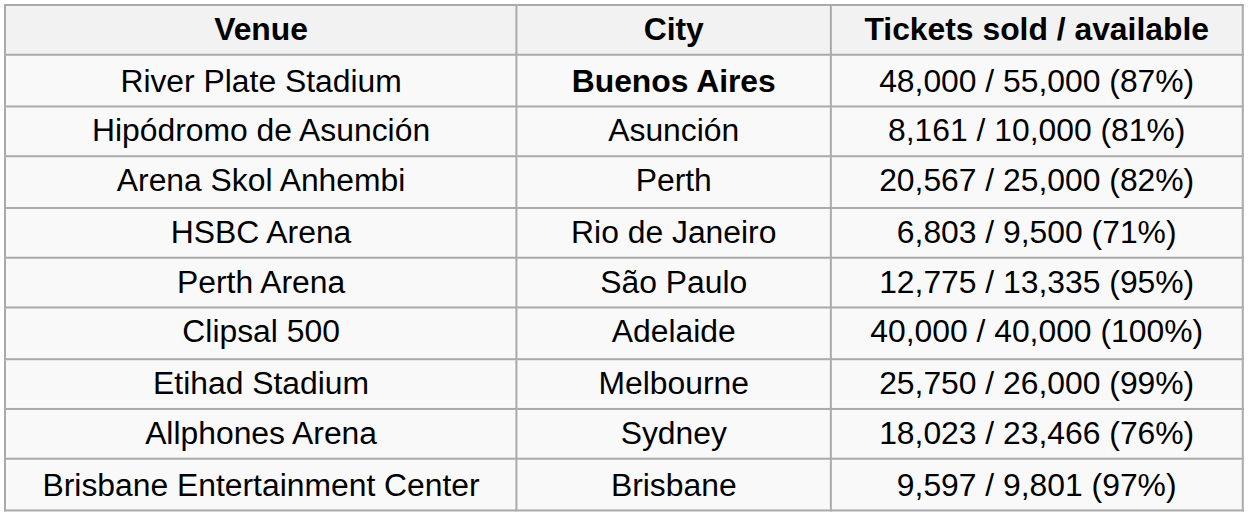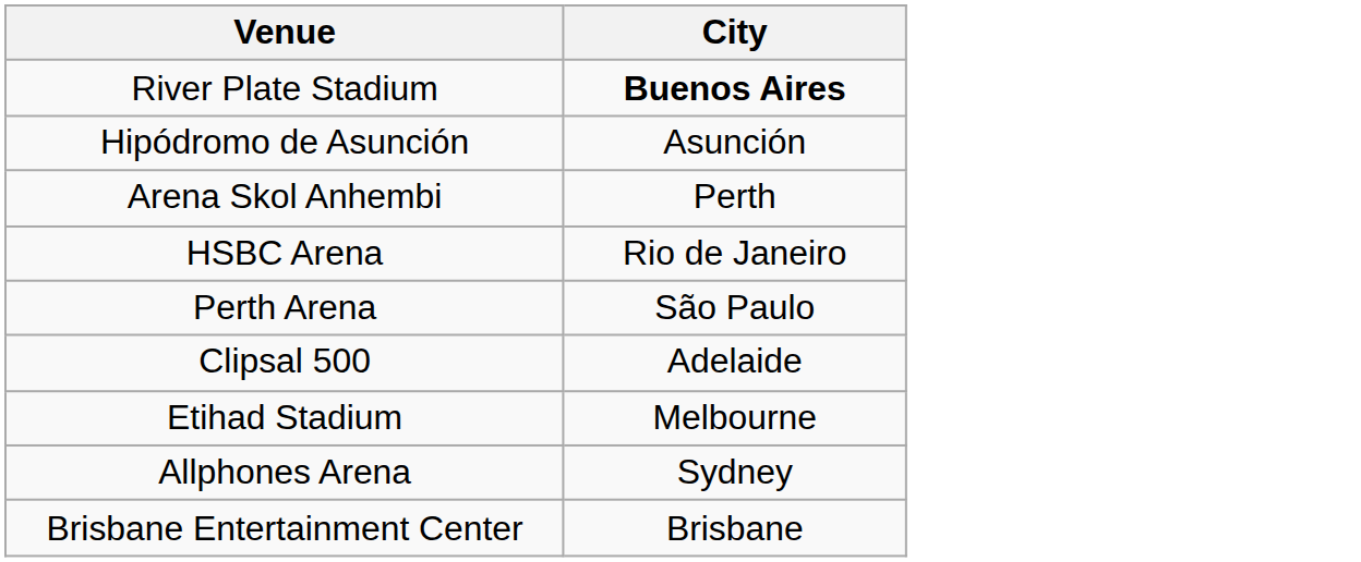- column: Tickets sold / available | 48,000 / 55,000 (87%) | 8,161 / 10,000 (81%) | 20,567 / 25,000 (82%) | 6,803 / 9,500 (71%) | 12,775 / 13,335 (95%) | 40,000 / 40,000 (100%) | 25,750 / 26,000 (99%) | 18,023 / 23,466 (76%) | 9,597 / 9,801 (97%)
